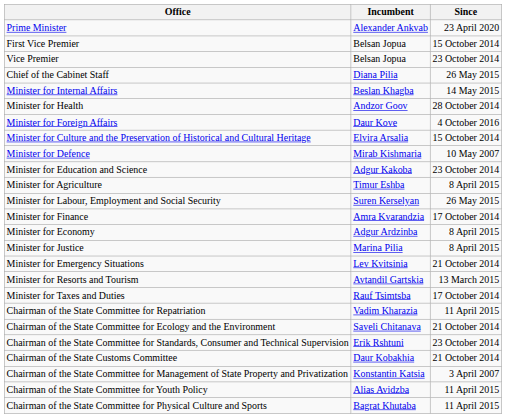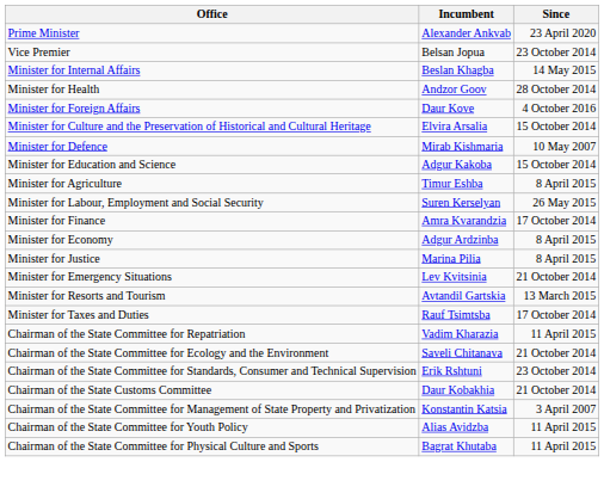- row: First Vice Premier | Belsan Jopua | 15 October 2014
- row: Chief of the Cabinet Staff | Diana Pilia | 26 May 2015
Minister for Education and Science | Since: 23 October 2014 -> 15 October 2014
